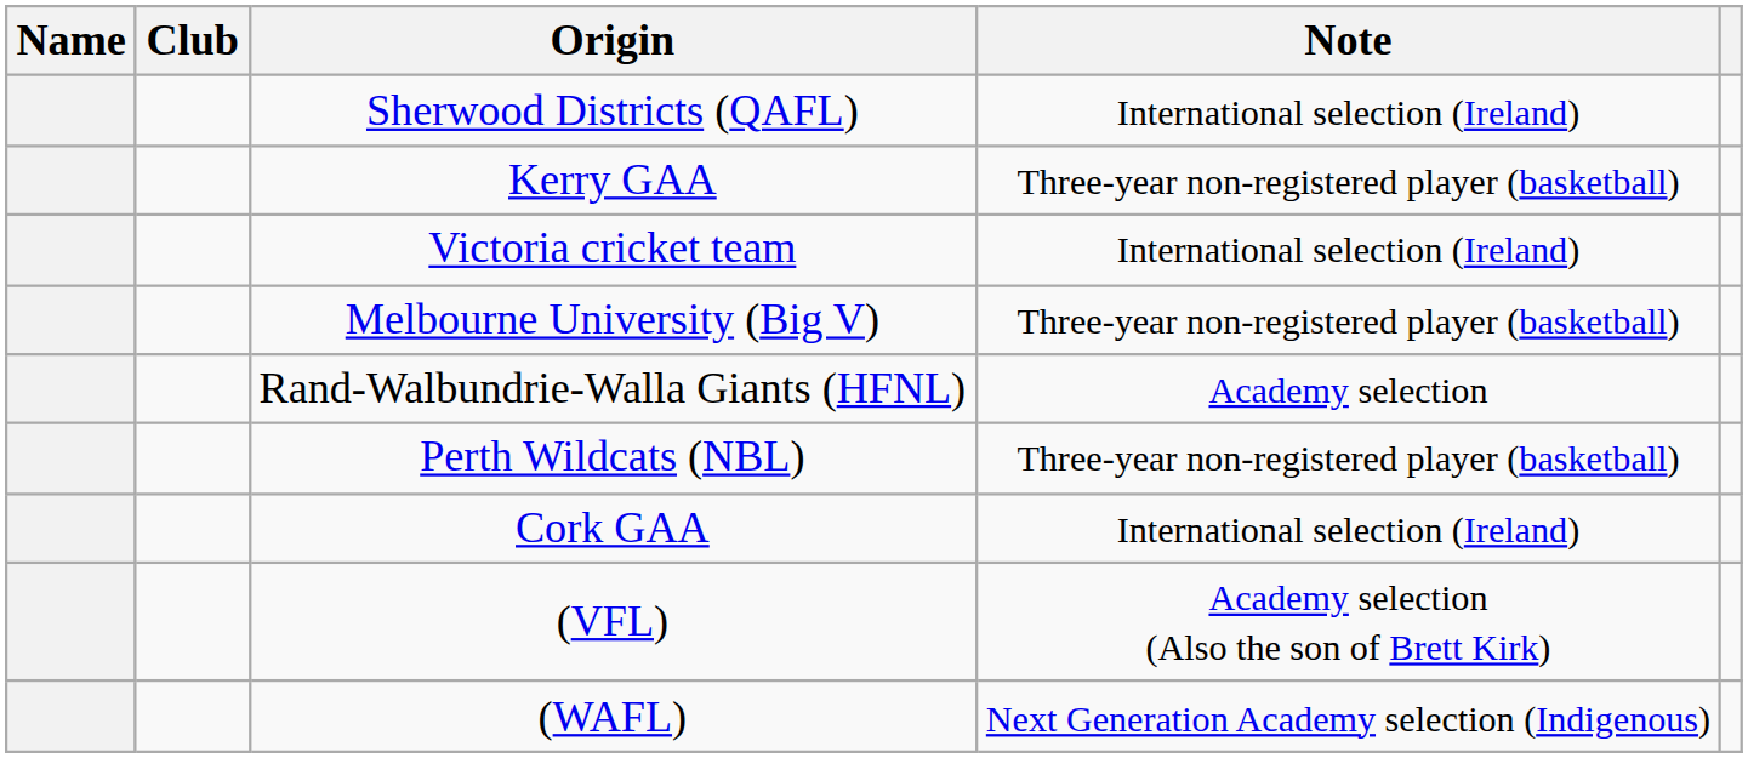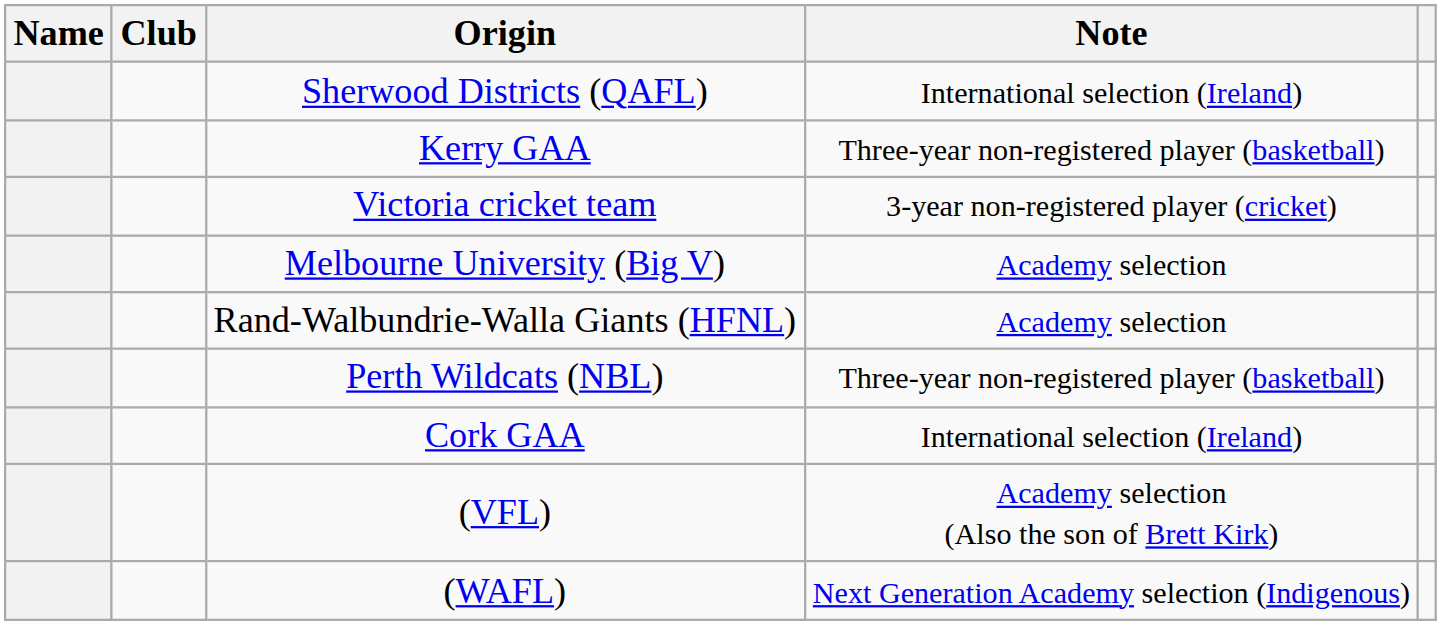Victoria cricket team | Note: International selection (Ireland) -> 3-year non-registered player (cricket)
Melbourne University (Big V) | Note: Three-year non-registered player (basketball) -> Academy selection
